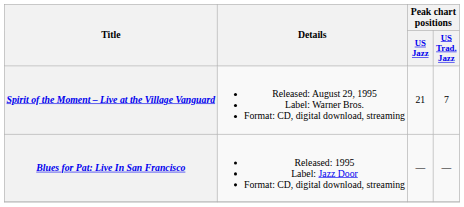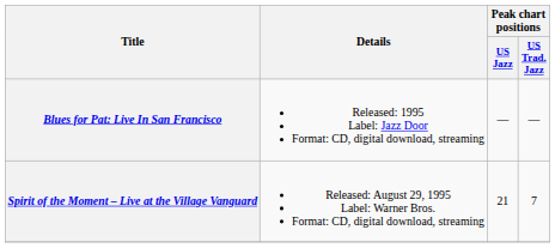rows swapped: Blues for Pat: Live In San Francisco <-> Spirit of the Moment – Live at the Village Vanguard
